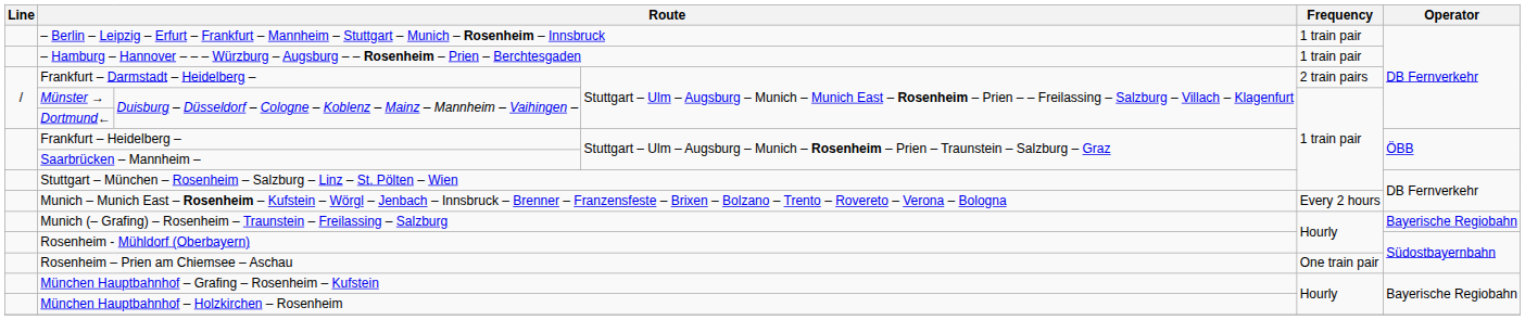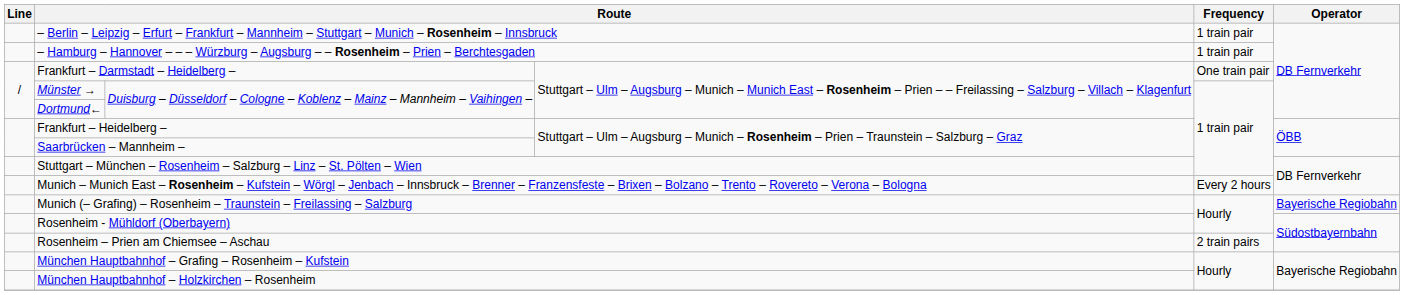Frankfurt – Darmstadt – Heidelberg – | Frequency: 2 train pairs -> One train pair
Rosenheim – Prien am Chiemsee – Aschau | Frequency: One train pair -> 2 train pairs
